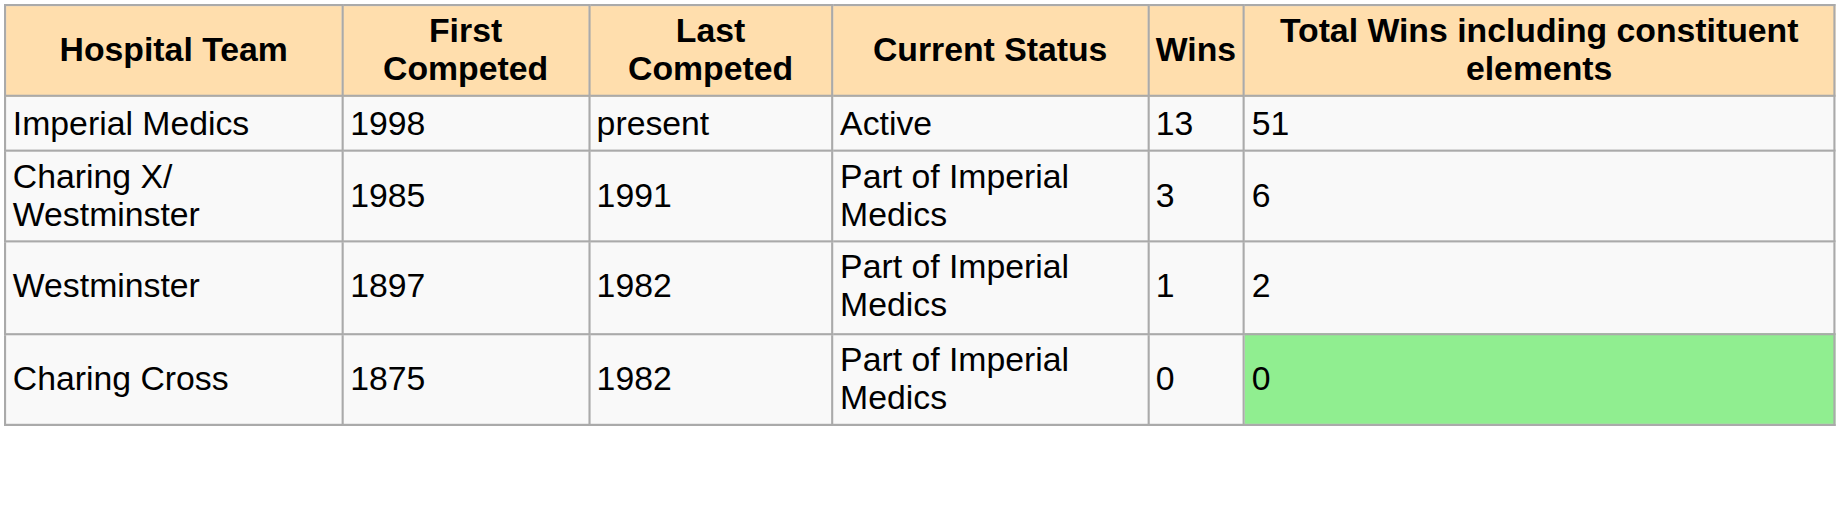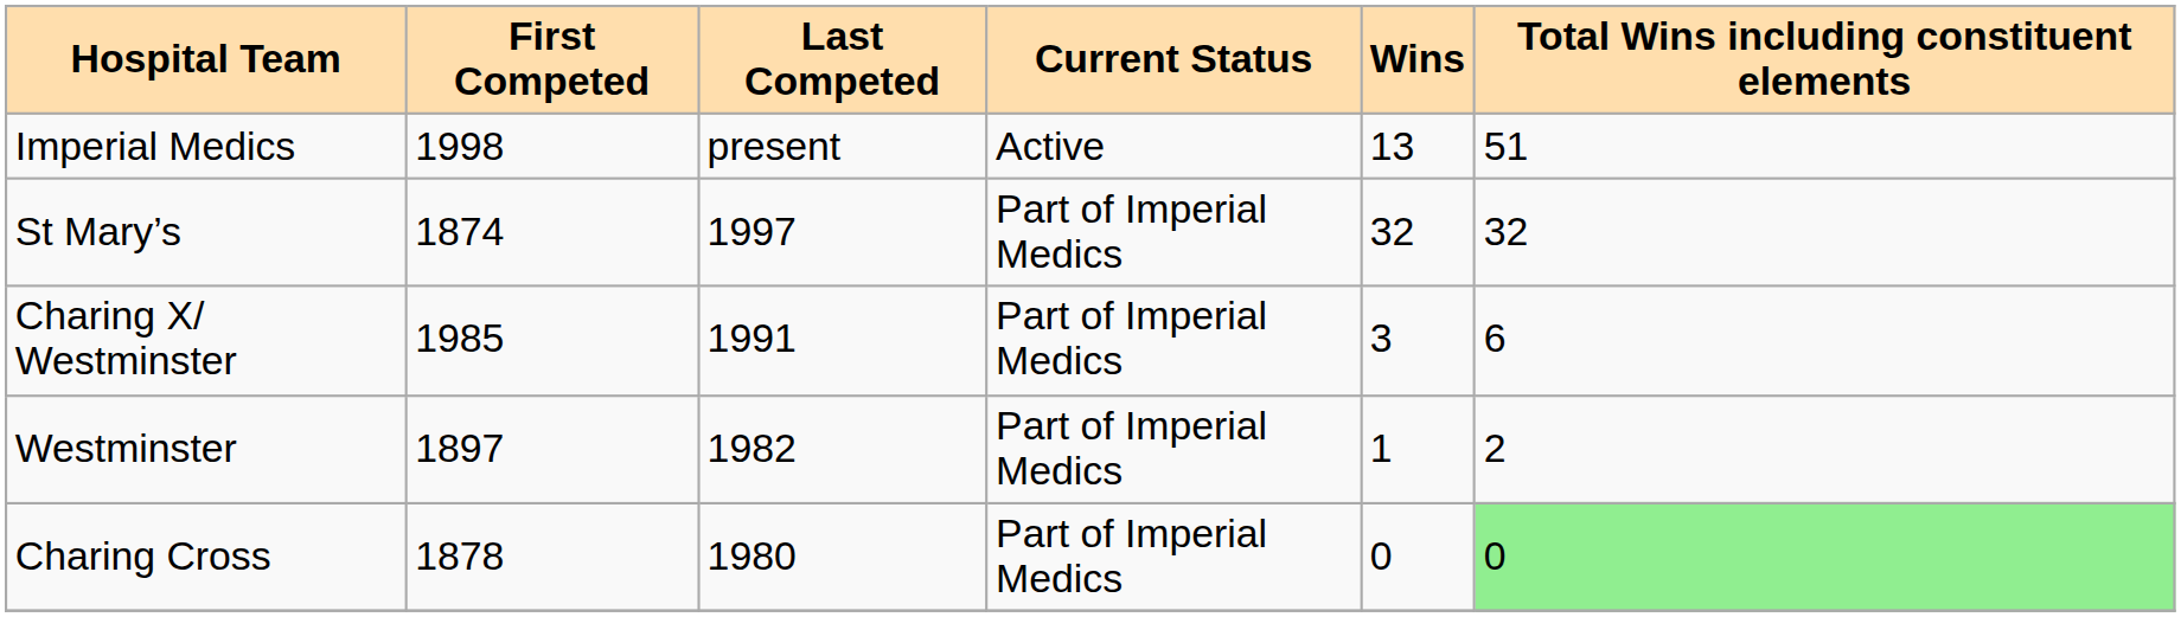+ row: St Mary’s | 1874 | 1997 | Part of Imperial Medics | 32 | 32
Charing Cross | First Competed: 1875 -> 1878
Charing Cross | Last Competed: 1982 -> 1980
